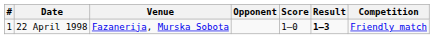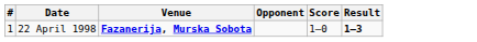- column: Competition | Friendly match
22 April 1998 | Venue: normal -> bold
